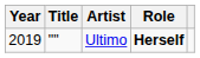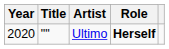Ultimo | Year: 2019 -> 2020
